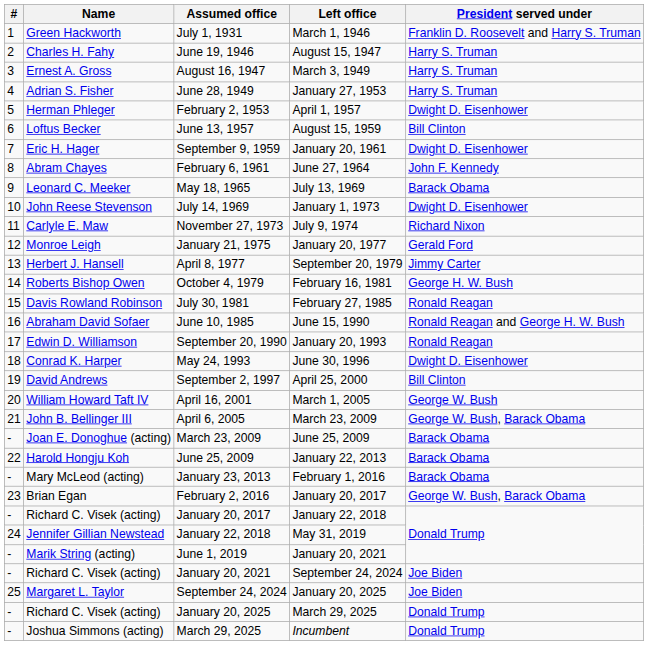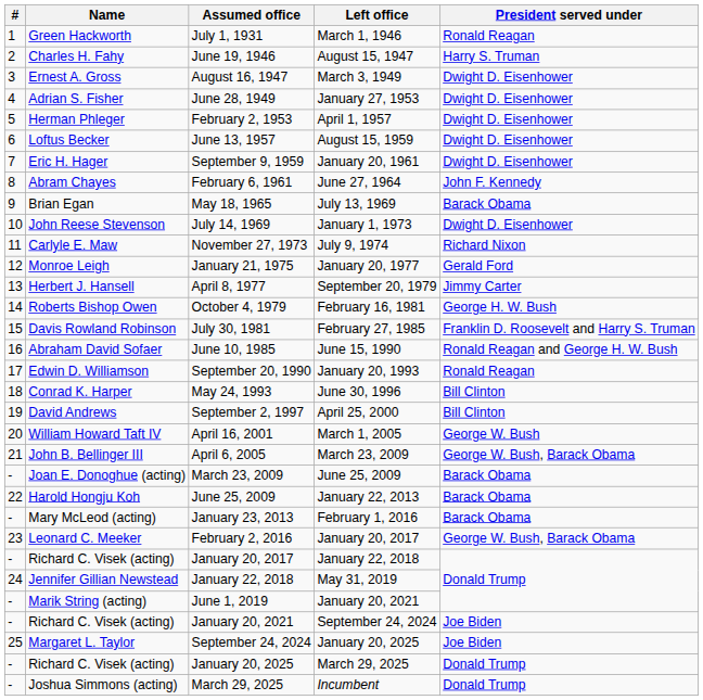July 1, 1931 | President served under: Franklin D. Roosevelt and Harry S. Truman -> Ronald Reagan
August 16, 1947 | President served under: Harry S. Truman -> Dwight D. Eisenhower
June 28, 1949 | President served under: Harry S. Truman -> Dwight D. Eisenhower
June 13, 1957 | President served under: Bill Clinton -> Dwight D. Eisenhower
May 18, 1965 | Name: Leonard C. Meeker -> Brian Egan
July 30, 1981 | President served under: Ronald Reagan -> Franklin D. Roosevelt and Harry S. Truman
May 24, 1993 | President served under: Dwight D. Eisenhower -> Bill Clinton
February 2, 2016 | Name: Brian Egan -> Leonard C. Meeker
